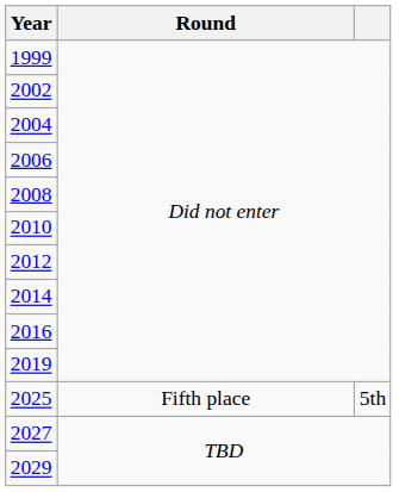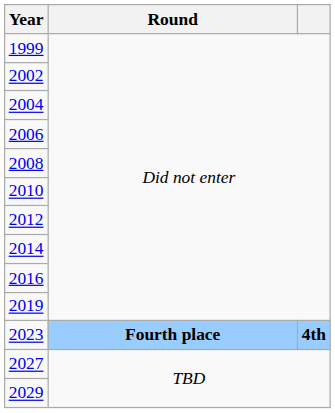+ row: 2023 | Fourth place | 4th
- row: 2025 | Fifth place | 5th
